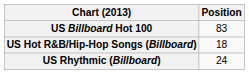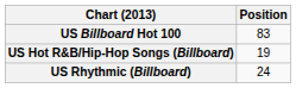US Hot R&B/Hip-Hop Songs (Billboard) | Position: 18 -> 19
